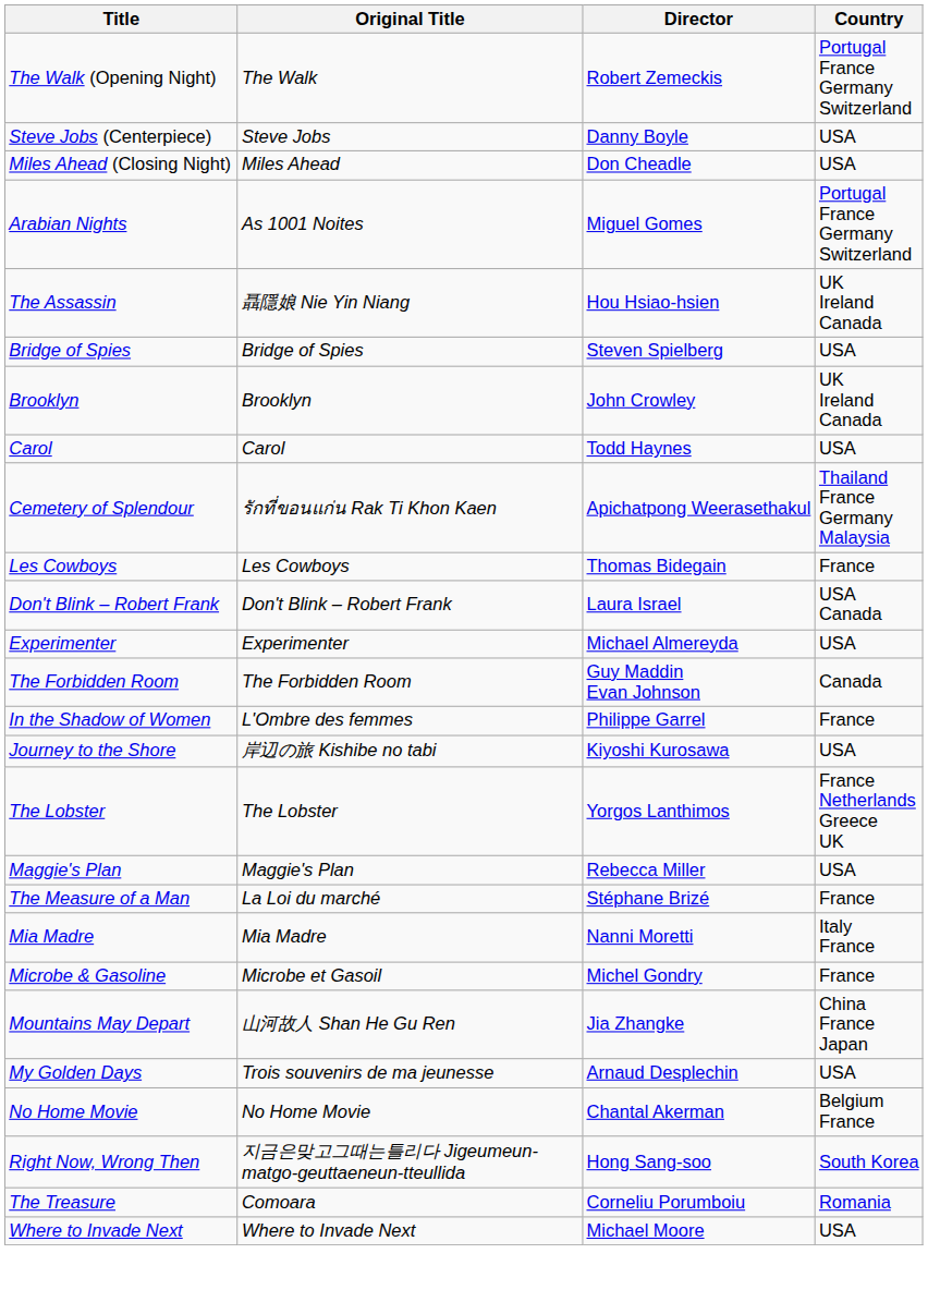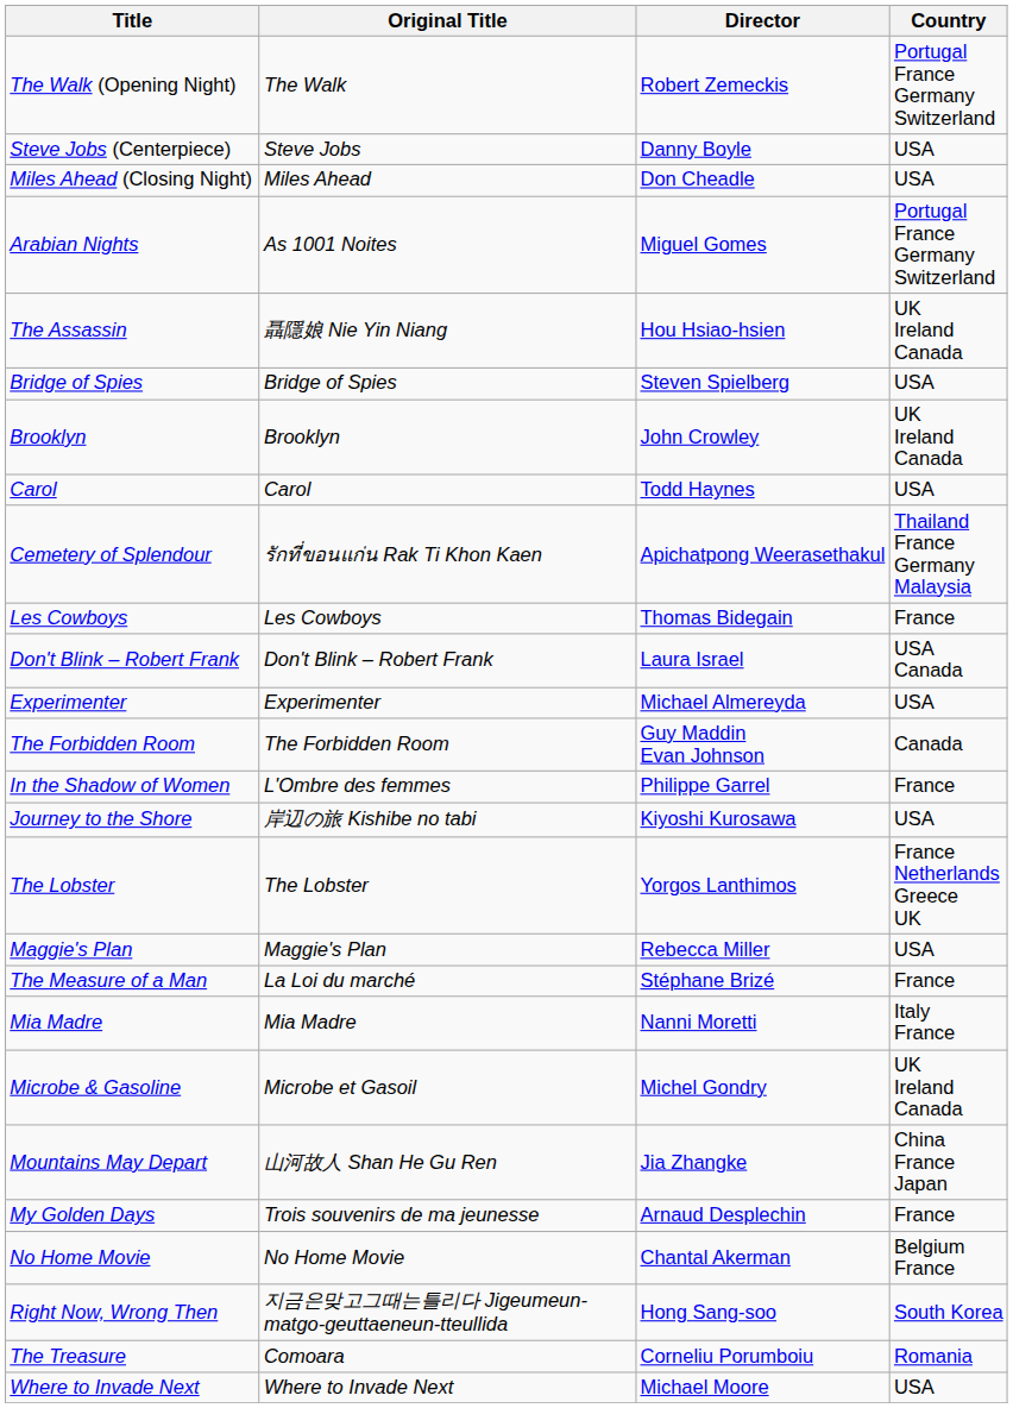Microbe & Gasoline | Country: France -> UK Ireland Canada
My Golden Days | Country: USA -> France
